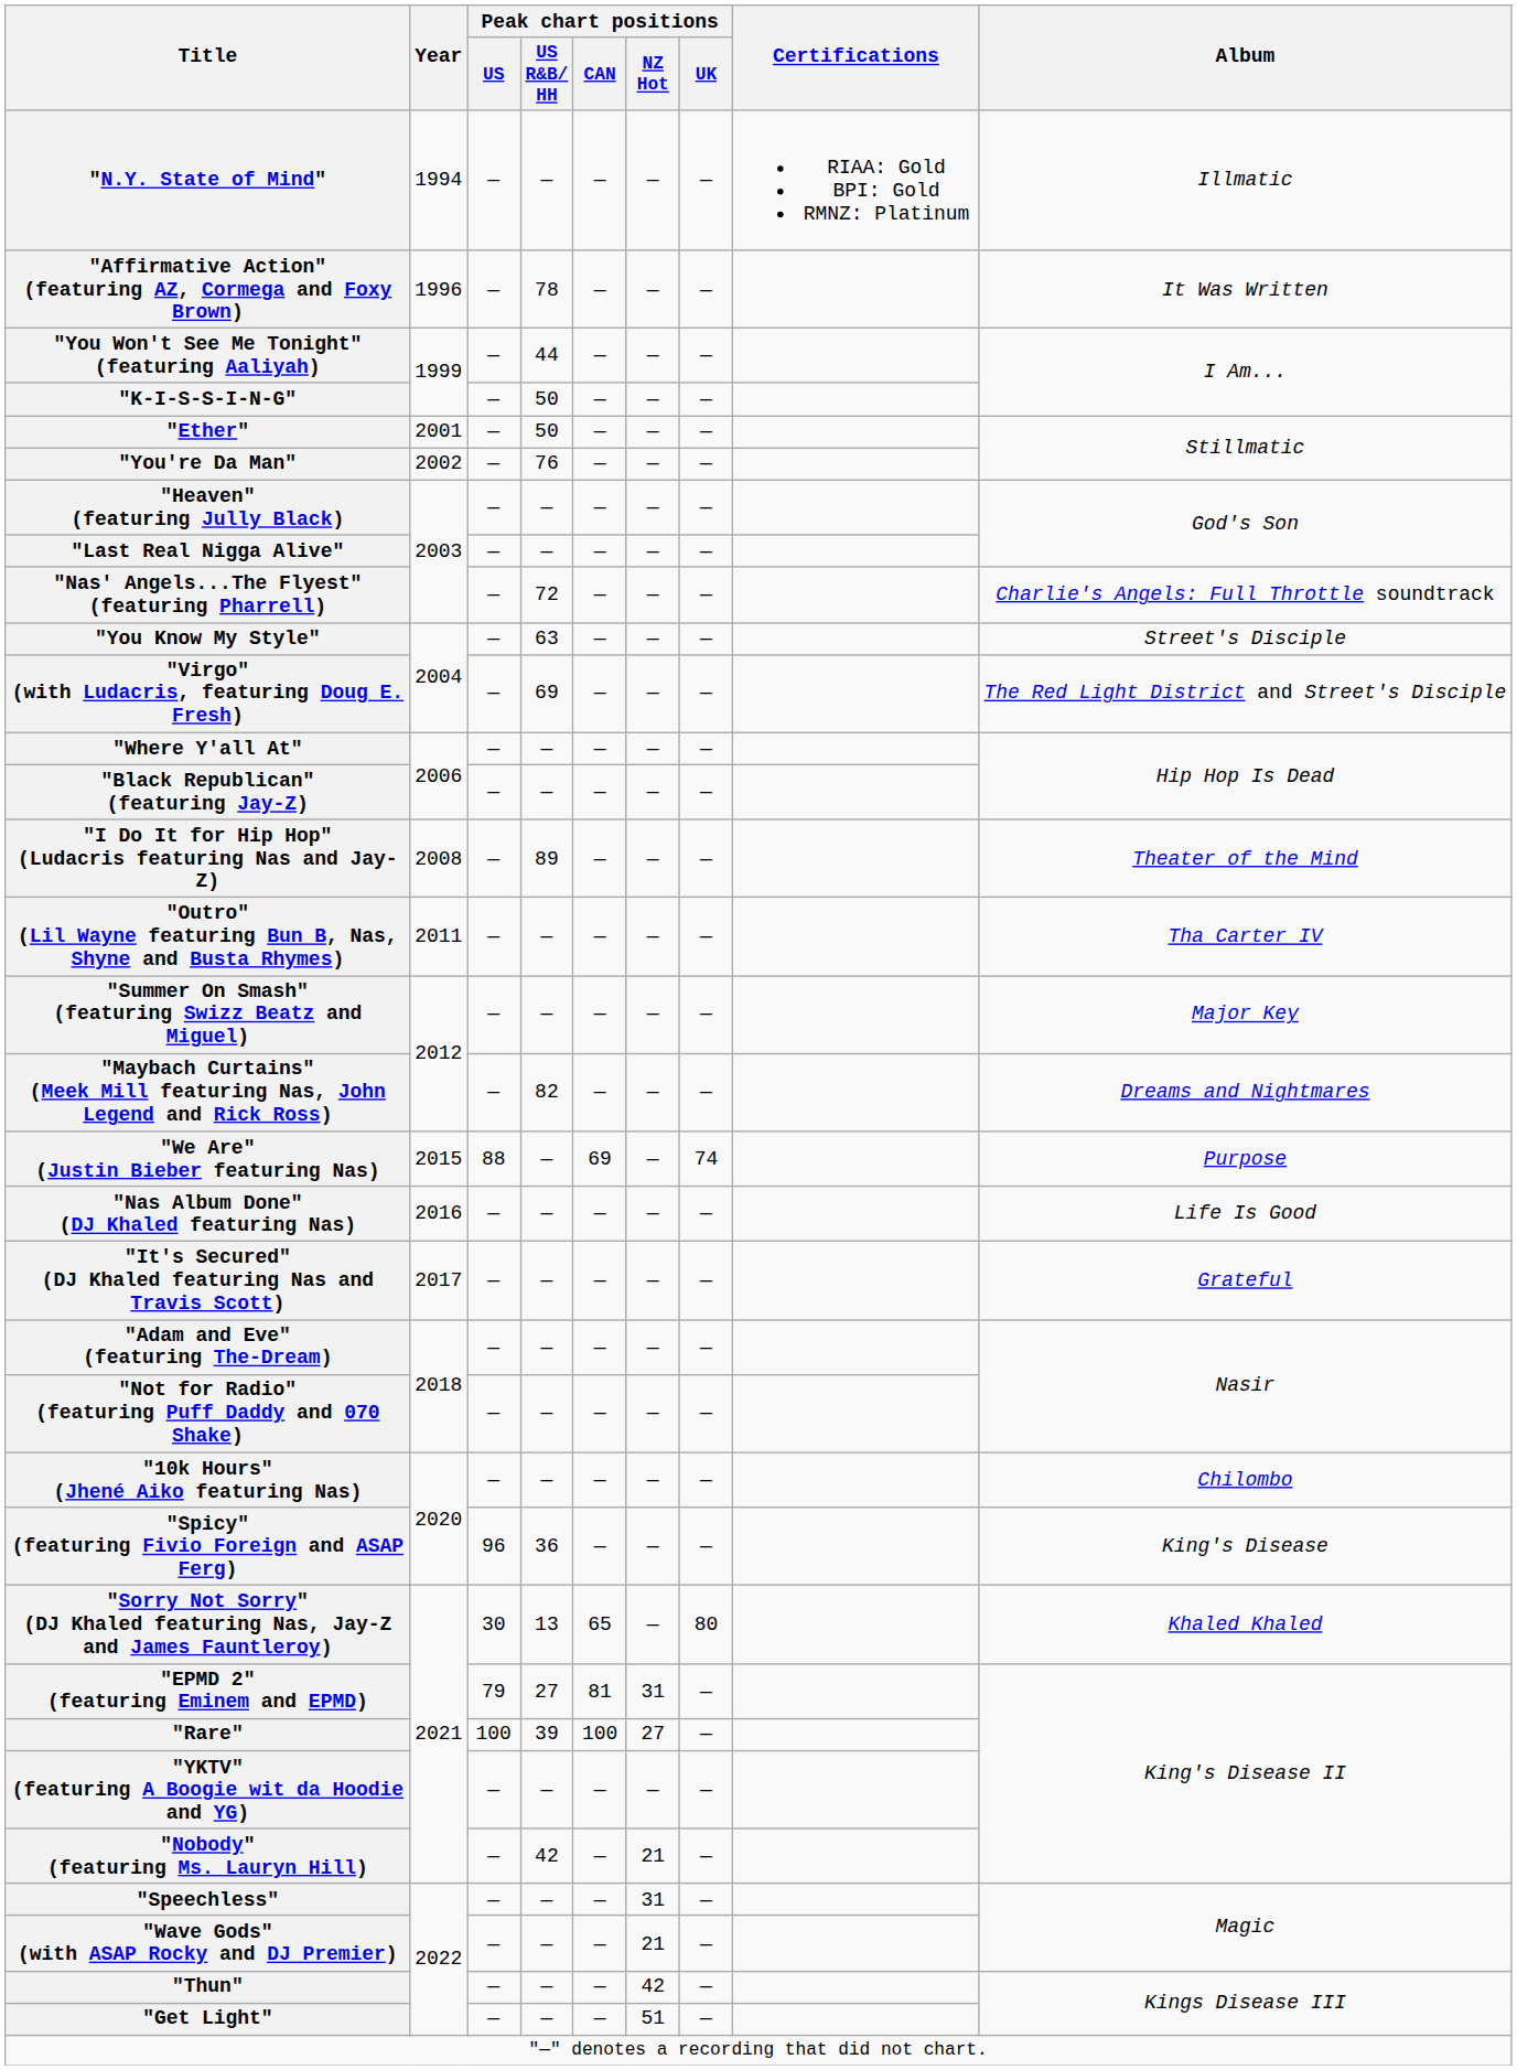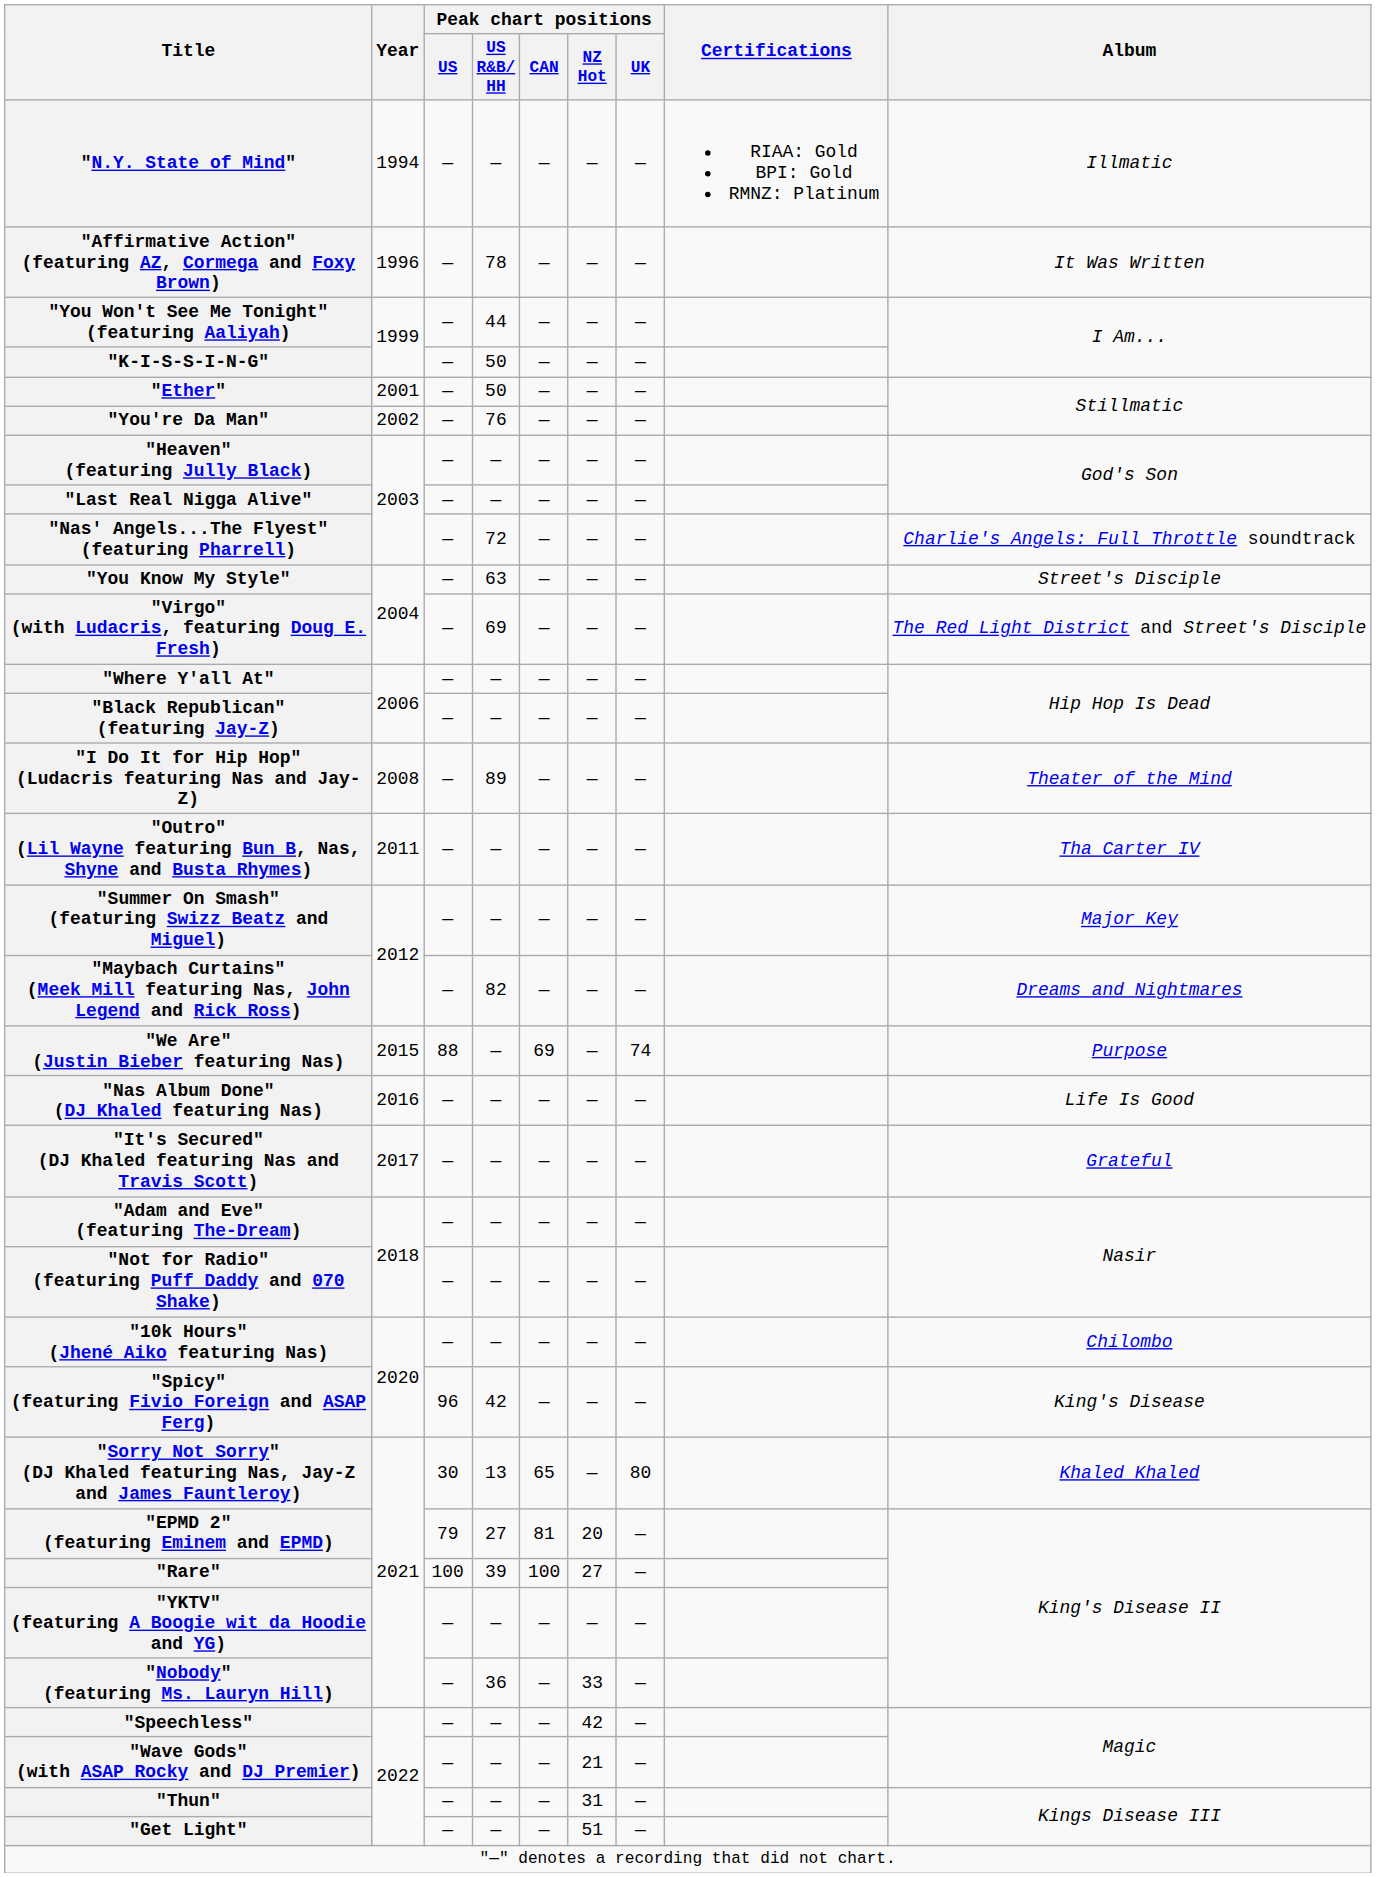"Spicy" (featuring Fivio Foreign and ASAP Ferg) | Peak chart positions / US R&B/ HH: 36 -> 42
"EPMD 2" (featuring Eminem and EPMD) | Peak chart positions / NZ Hot: 31 -> 20
"Nobody" (featuring Ms. Lauryn Hill) | Peak chart positions / US R&B/ HH: 42 -> 36
"Nobody" (featuring Ms. Lauryn Hill) | Peak chart positions / NZ Hot: 21 -> 33
"Speechless" | Peak chart positions / NZ Hot: 31 -> 42
"Thun" | Peak chart positions / NZ Hot: 42 -> 31
